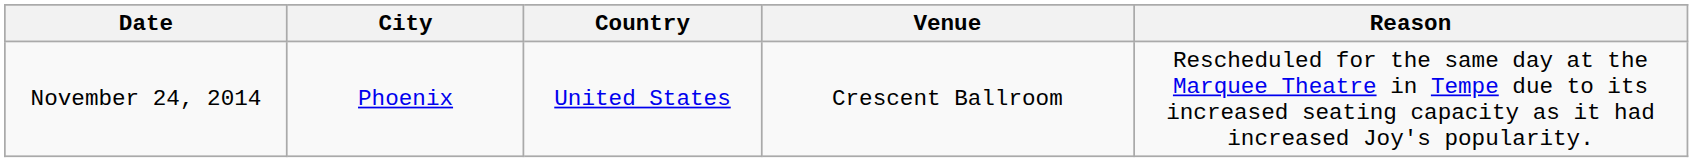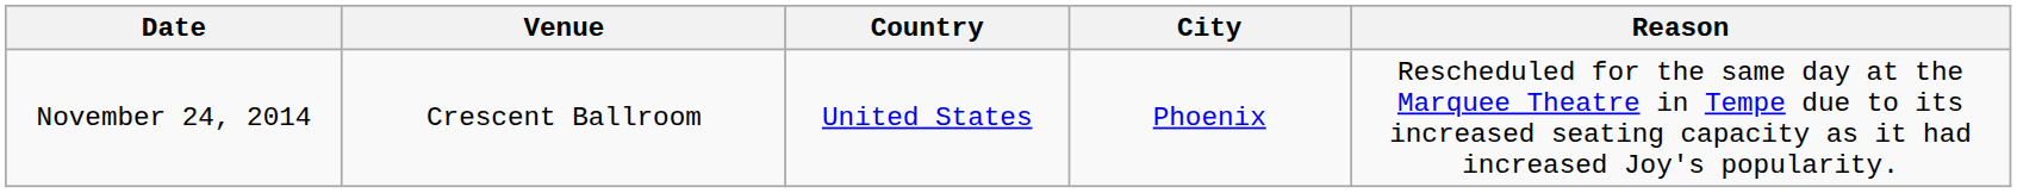columns swapped: City <-> Venue
